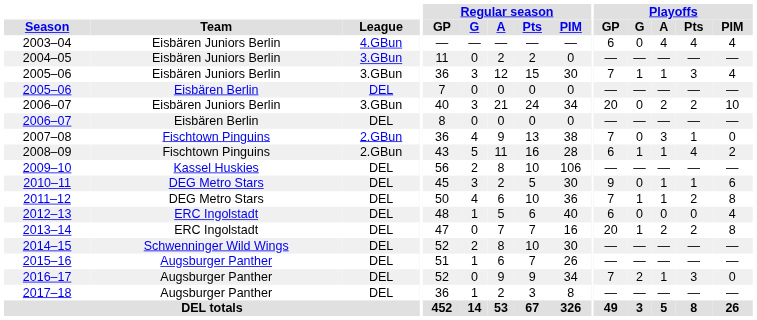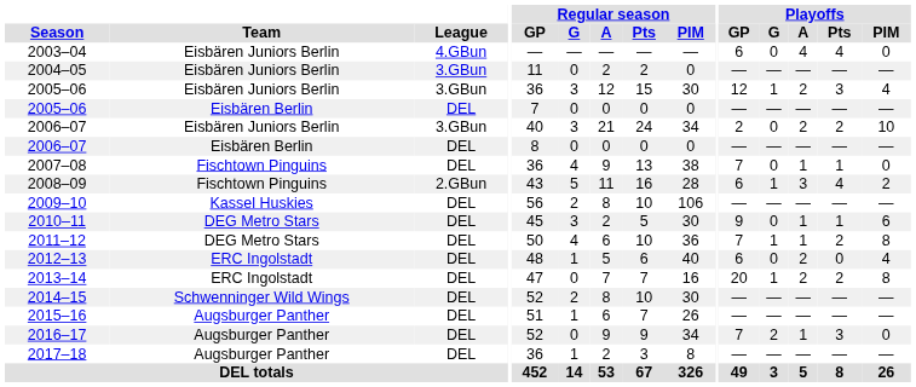2003–04 | Playoffs / PIM: 4 -> 0
2005–06 / Eisbären Juniors Berlin | Playoffs / GP: 7 -> 12
2005–06 / Eisbären Juniors Berlin | Playoffs / A: 1 -> 2
2006–07 / Eisbären Juniors Berlin | Playoffs / GP: 20 -> 2
2007–08 | League: 2.GBun -> DEL
2007–08 | Playoffs / A: 3 -> 1
2008–09 | Playoffs / A: 1 -> 3
2012–13 | Playoffs / A: 0 -> 2
